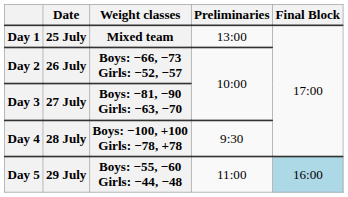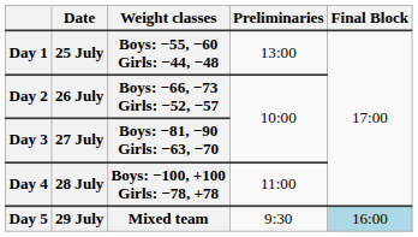Day 1 | Weight classes: Mixed team -> Boys: −55, −60 Girls: −44, −48
Day 4 | Preliminaries: 9:30 -> 11:00
Day 5 | Weight classes: Boys: −55, −60 Girls: −44, −48 -> Mixed team
Day 5 | Preliminaries: 11:00 -> 9:30
